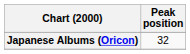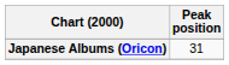Japanese Albums (Oricon) | Peak position: 32 -> 31
